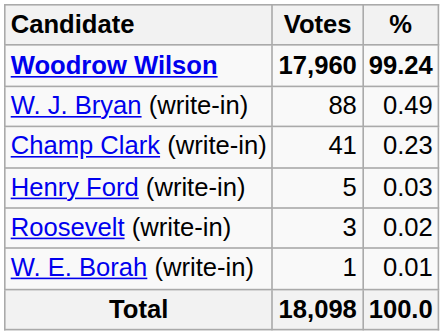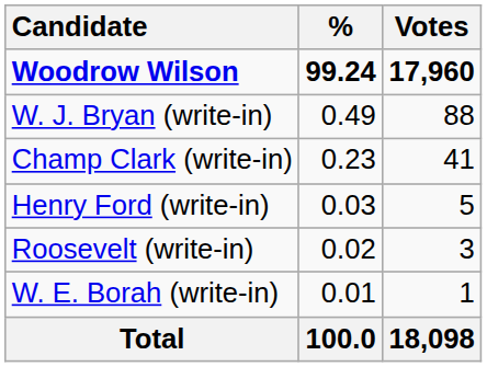columns swapped: Votes <-> %
